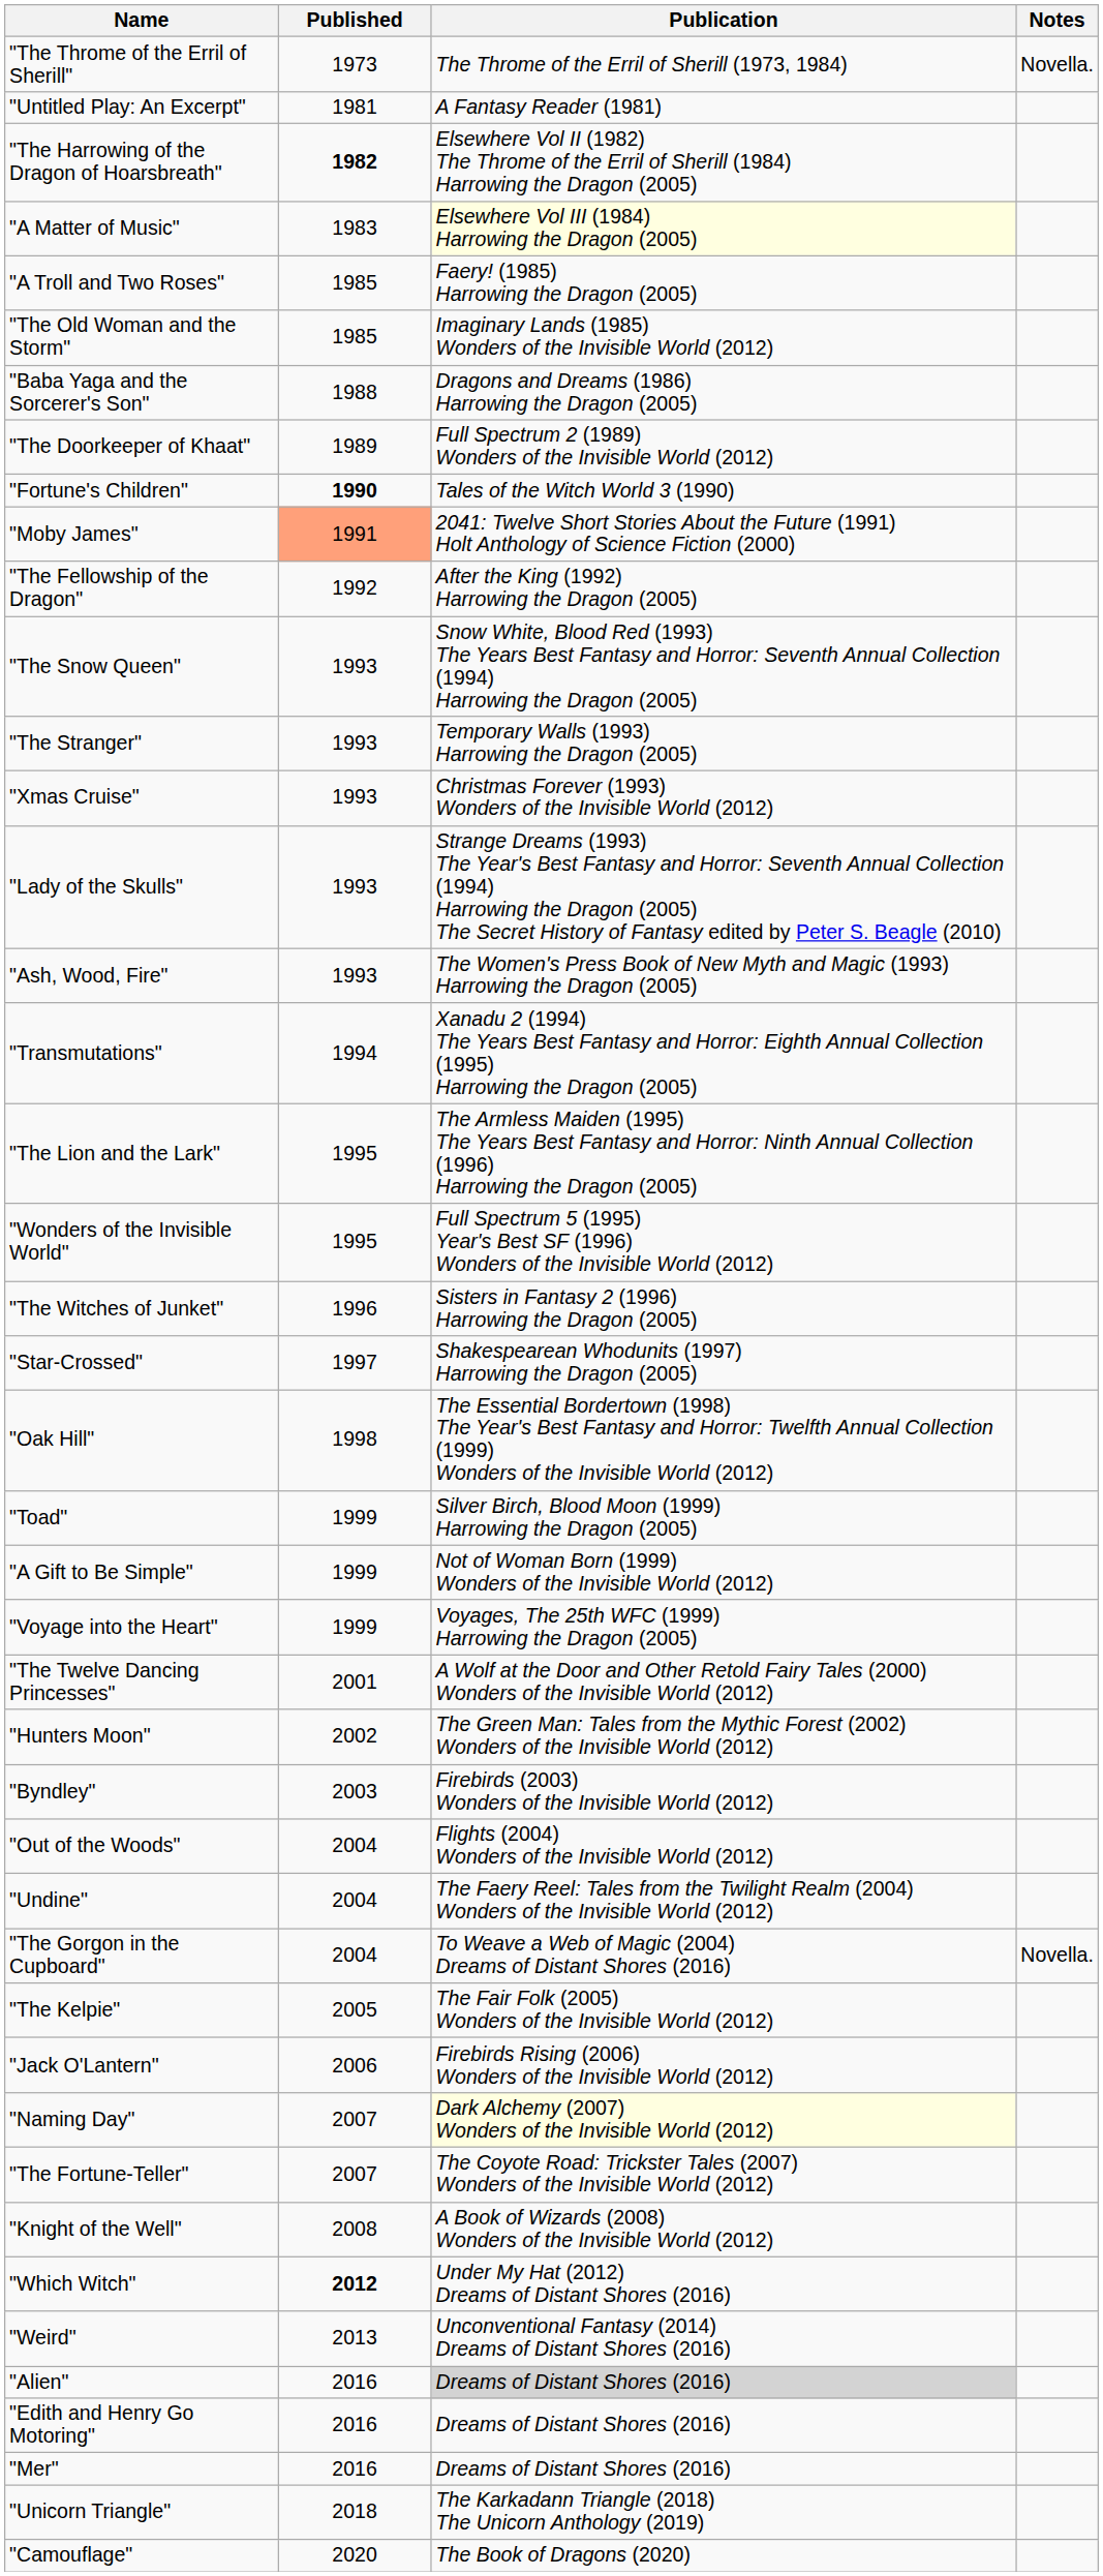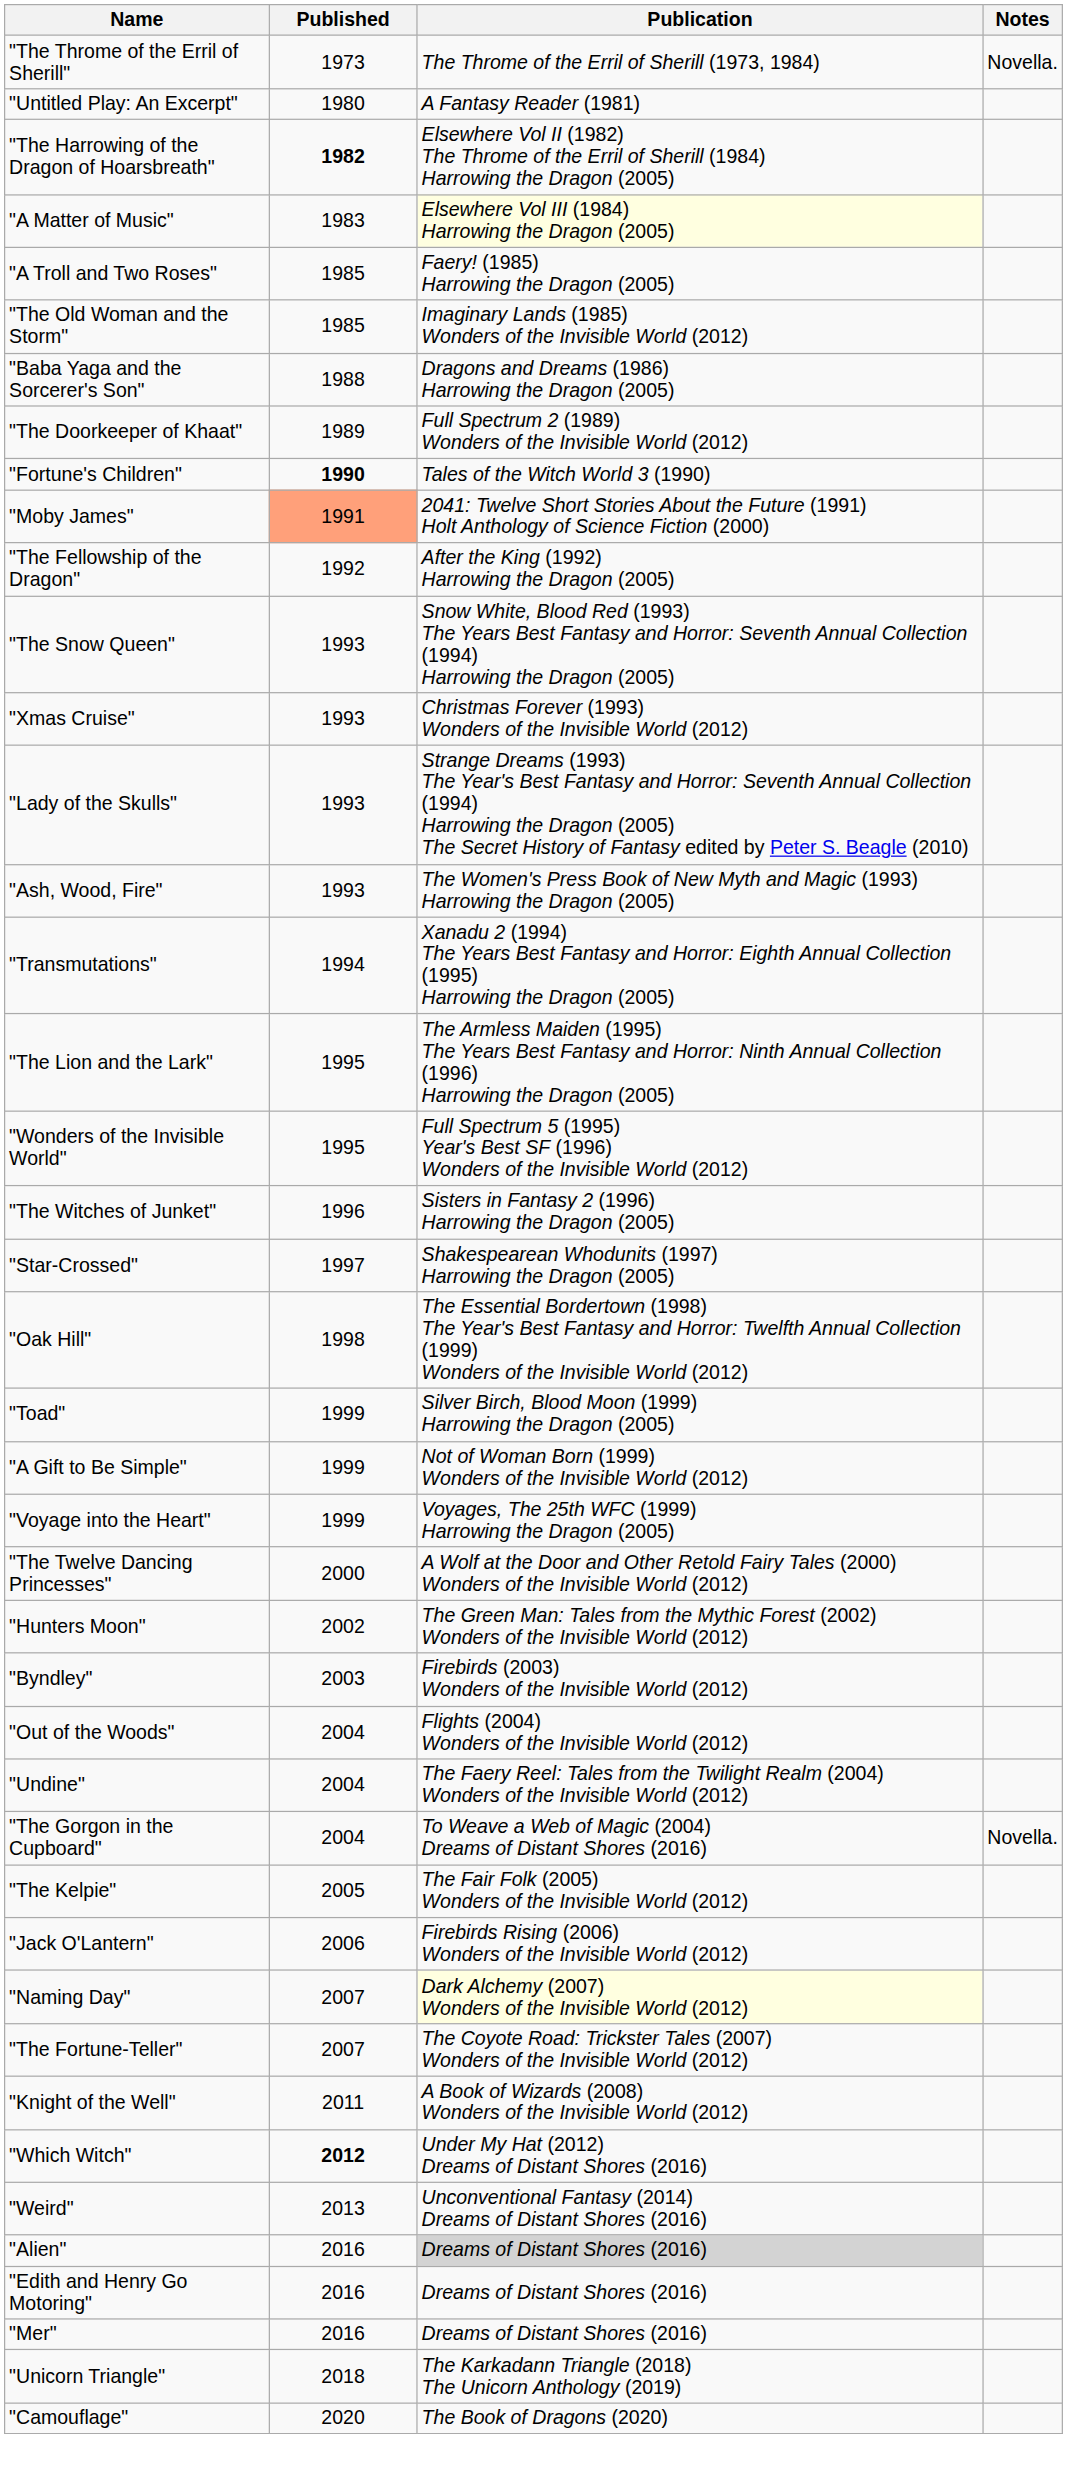"Untitled Play: An Excerpt" | Published: 1981 -> 1980
- row: "The Stranger" | 1993 | Temporary Walls (1993) Harrowing the Dragon (2005)
"The Twelve Dancing Princesses" | Published: 2001 -> 2000
"Knight of the Well" | Published: 2008 -> 2011
